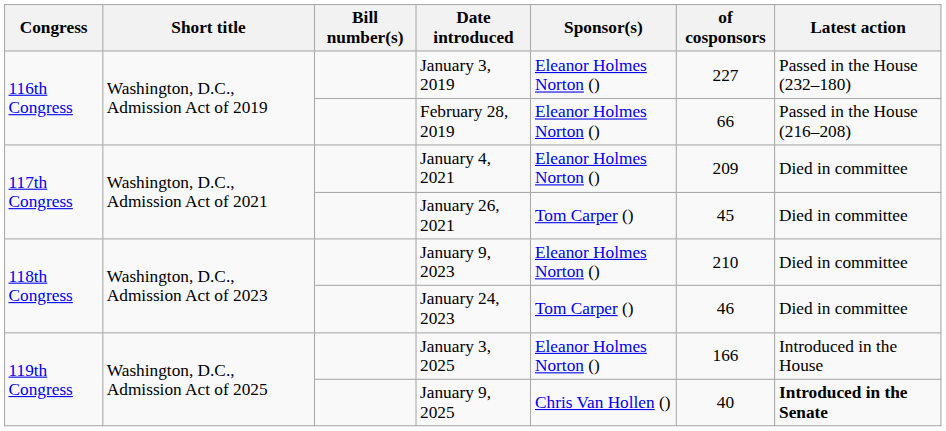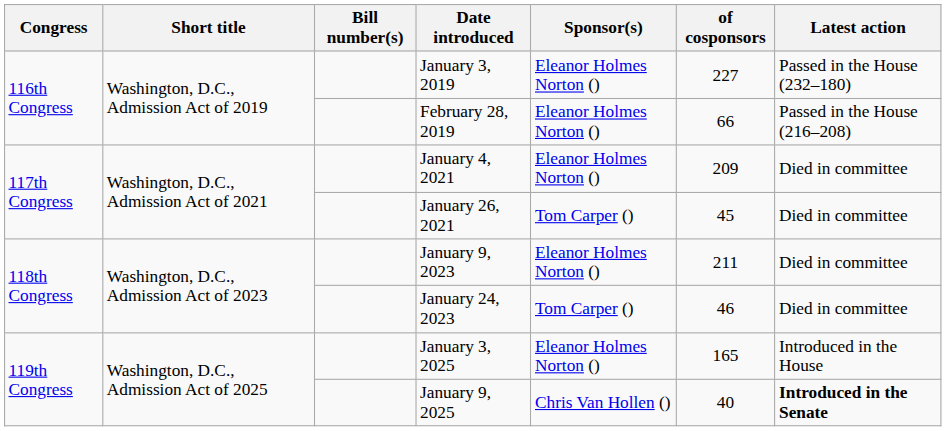January 9, 2023 | of cosponsors: 210 -> 211
January 3, 2025 | of cosponsors: 166 -> 165
